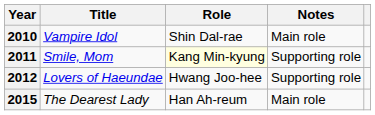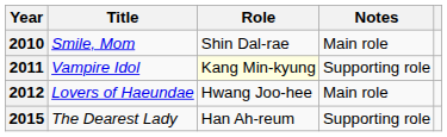2010 | Title: Vampire Idol -> Smile, Mom
2011 | Title: Smile, Mom -> Vampire Idol
2012 | Notes: Supporting role -> Main role
2015 | Notes: Main role -> Supporting role
